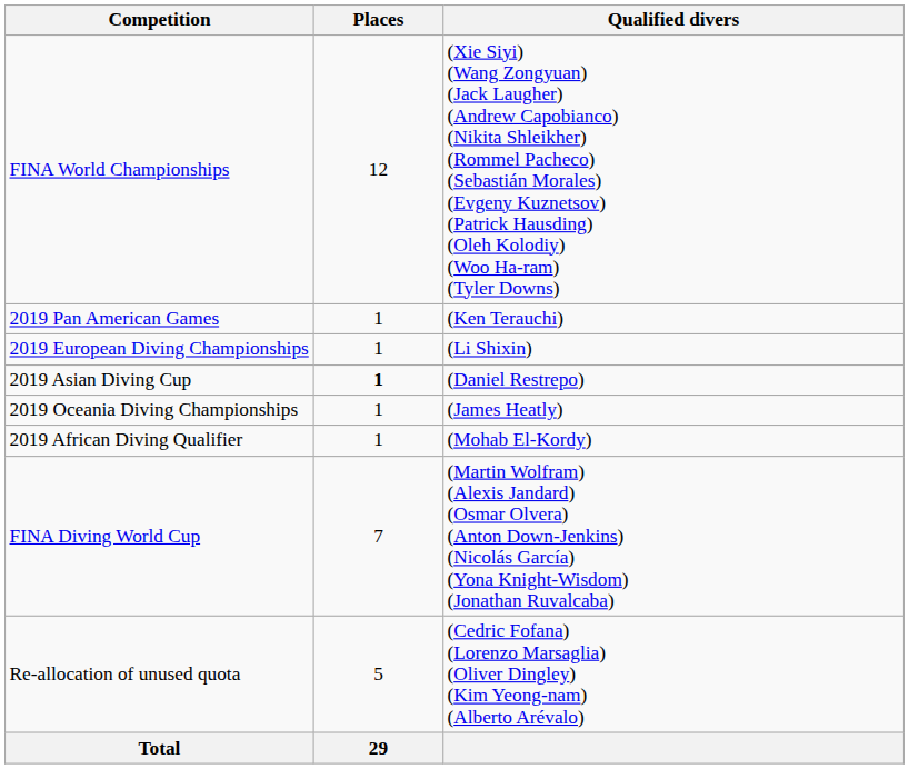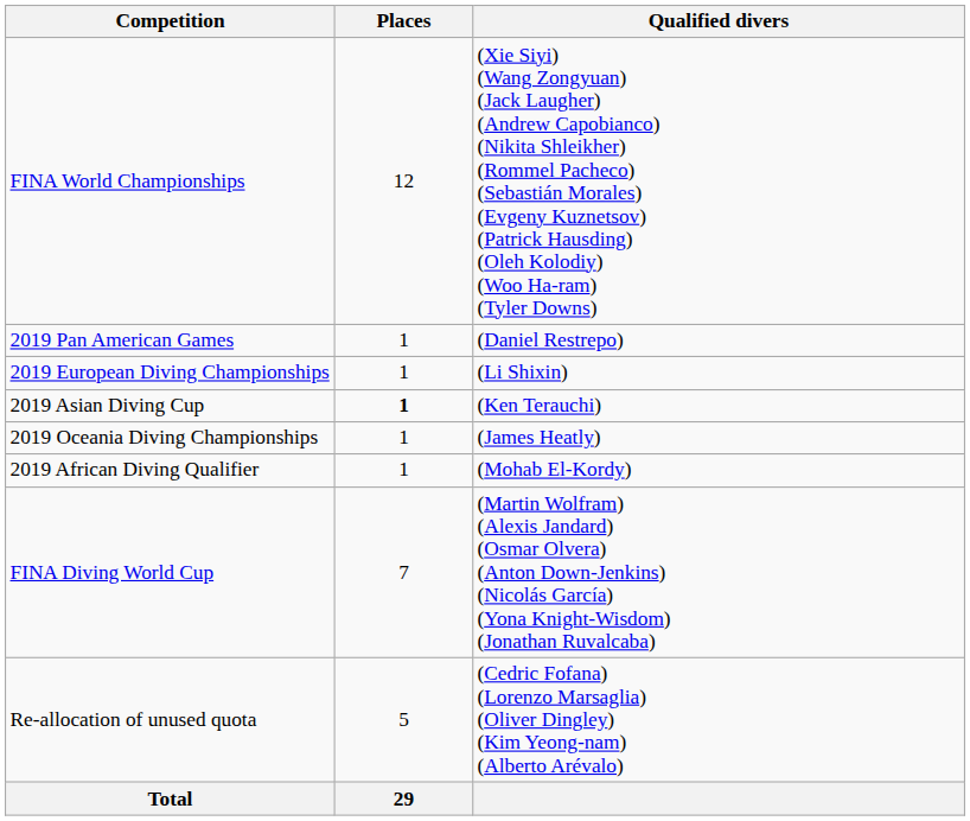2019 Pan American Games | Qualified divers: (Ken Terauchi) -> (Daniel Restrepo)
2019 Asian Diving Cup | Qualified divers: (Daniel Restrepo) -> (Ken Terauchi)
